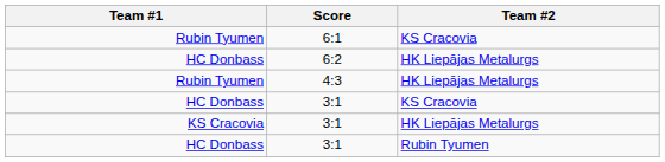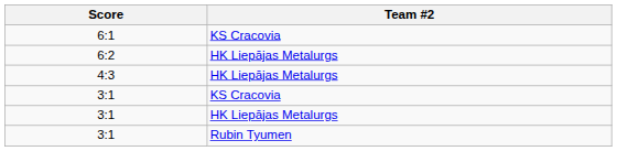- column: Team #1 | Rubin Tyumen | HC Donbass | Rubin Tyumen | HC Donbass | KS Cracovia | HC Donbass
